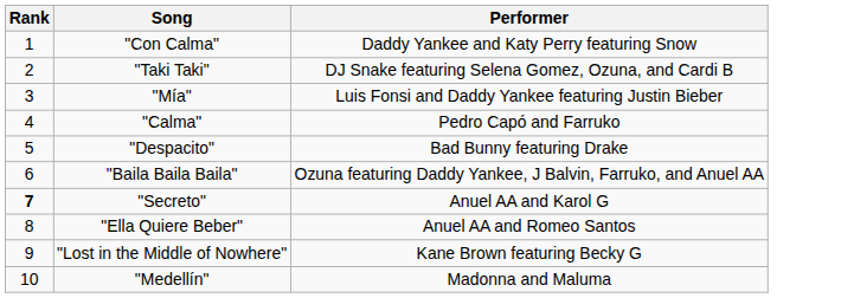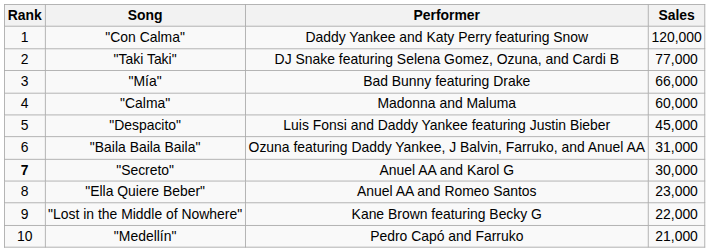+ column: Sales | 120,000 | 77,000 | 66,000 | 60,000 | 45,000 | 31,000 | 30,000 | 23,000 | 22,000 | 21,000
"Mía" | Performer: Luis Fonsi and Daddy Yankee featuring Justin Bieber -> Bad Bunny featuring Drake
"Calma" | Performer: Pedro Capó and Farruko -> Madonna and Maluma
"Despacito" | Performer: Bad Bunny featuring Drake -> Luis Fonsi and Daddy Yankee featuring Justin Bieber
"Medellín" | Performer: Madonna and Maluma -> Pedro Capó and Farruko
